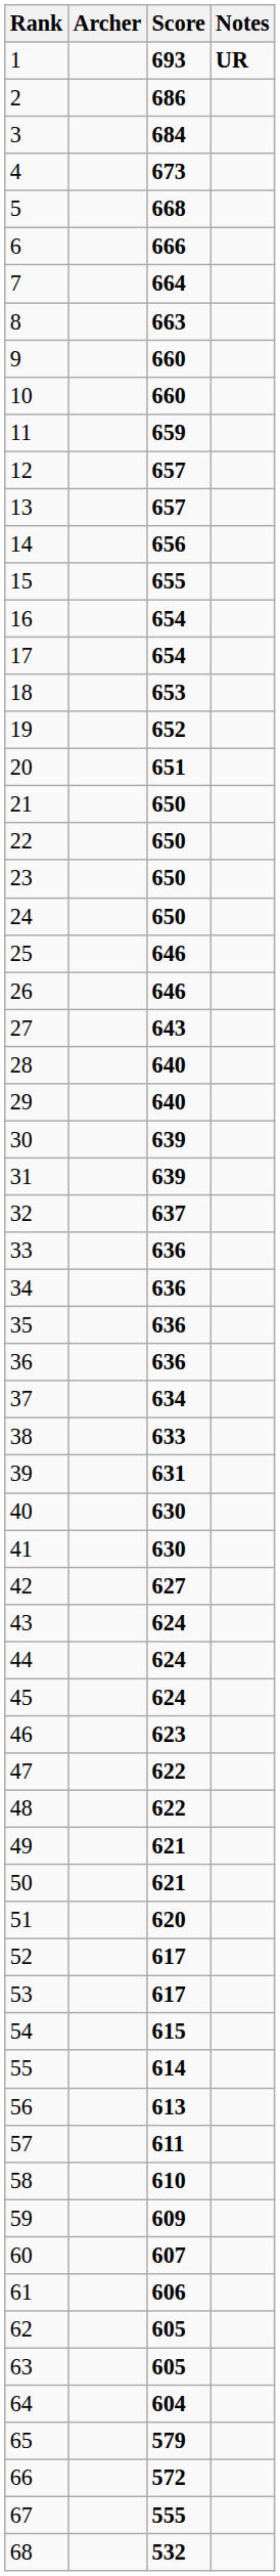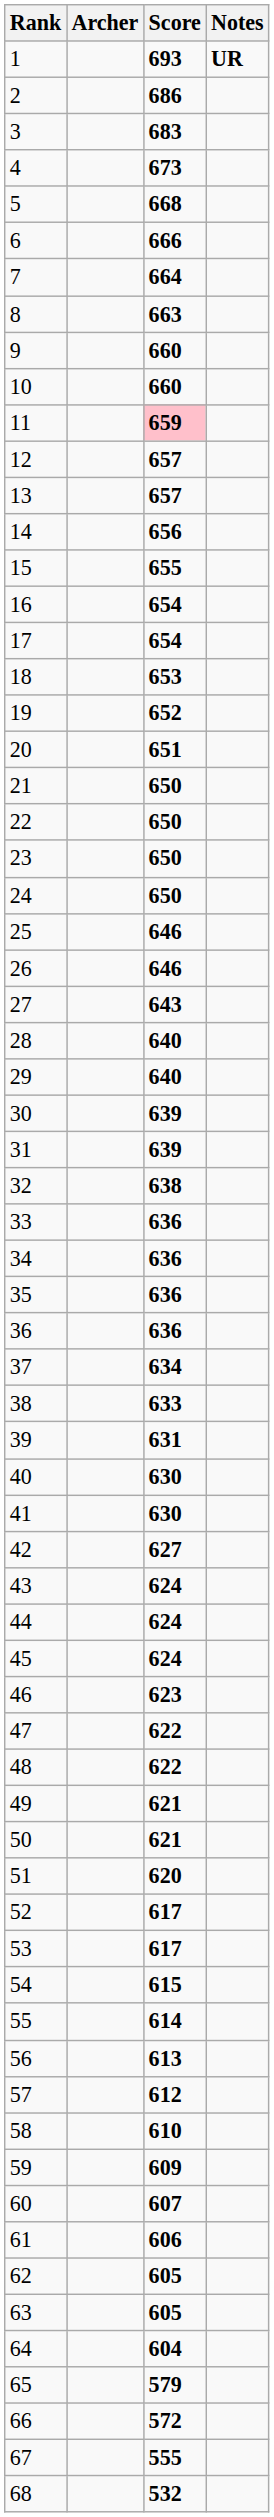3 | Score: 684 -> 683
11 | Score: no background -> pink background
32 | Score: 637 -> 638
57 | Score: 611 -> 612
